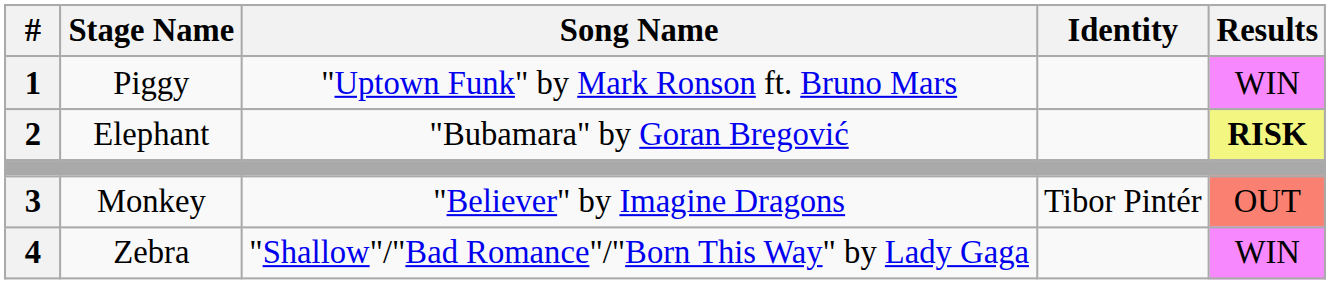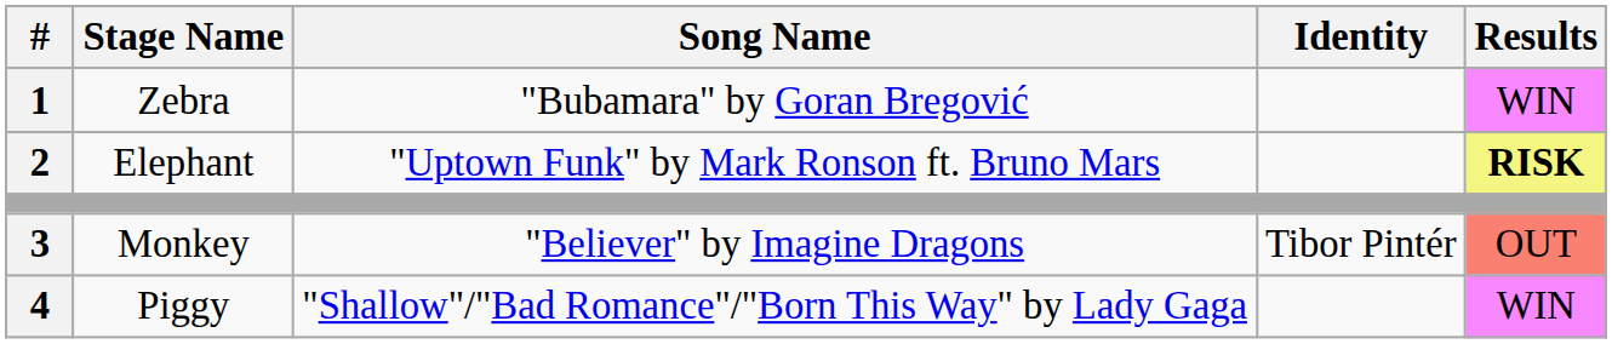1 | Stage Name: Piggy -> Zebra
1 | Song Name: "Uptown Funk" by Mark Ronson ft. Bruno Mars -> "Bubamara" by Goran Bregović
2 | Song Name: "Bubamara" by Goran Bregović -> "Uptown Funk" by Mark Ronson ft. Bruno Mars
4 | Stage Name: Zebra -> Piggy
